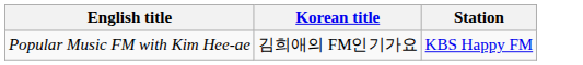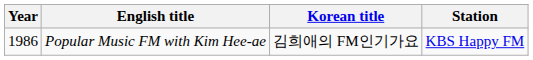+ column: Year | 1986
